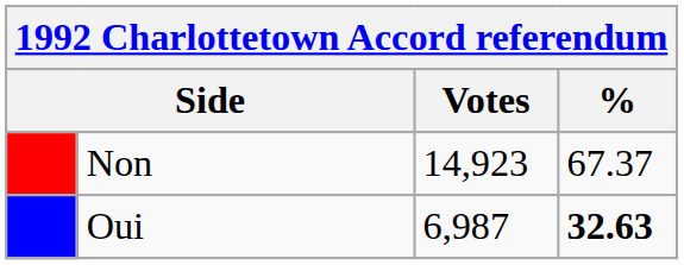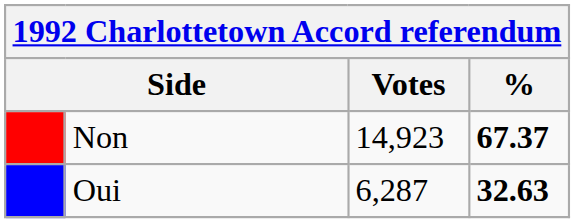Non | %: normal -> bold
Oui | Votes: 6,987 -> 6,287
